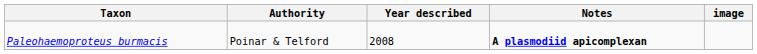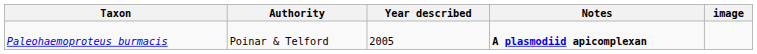Paleohaemoproteus burmacis | Year described: 2008 -> 2005
